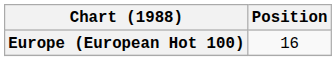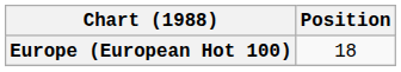Europe (European Hot 100) | Position: 16 -> 18
